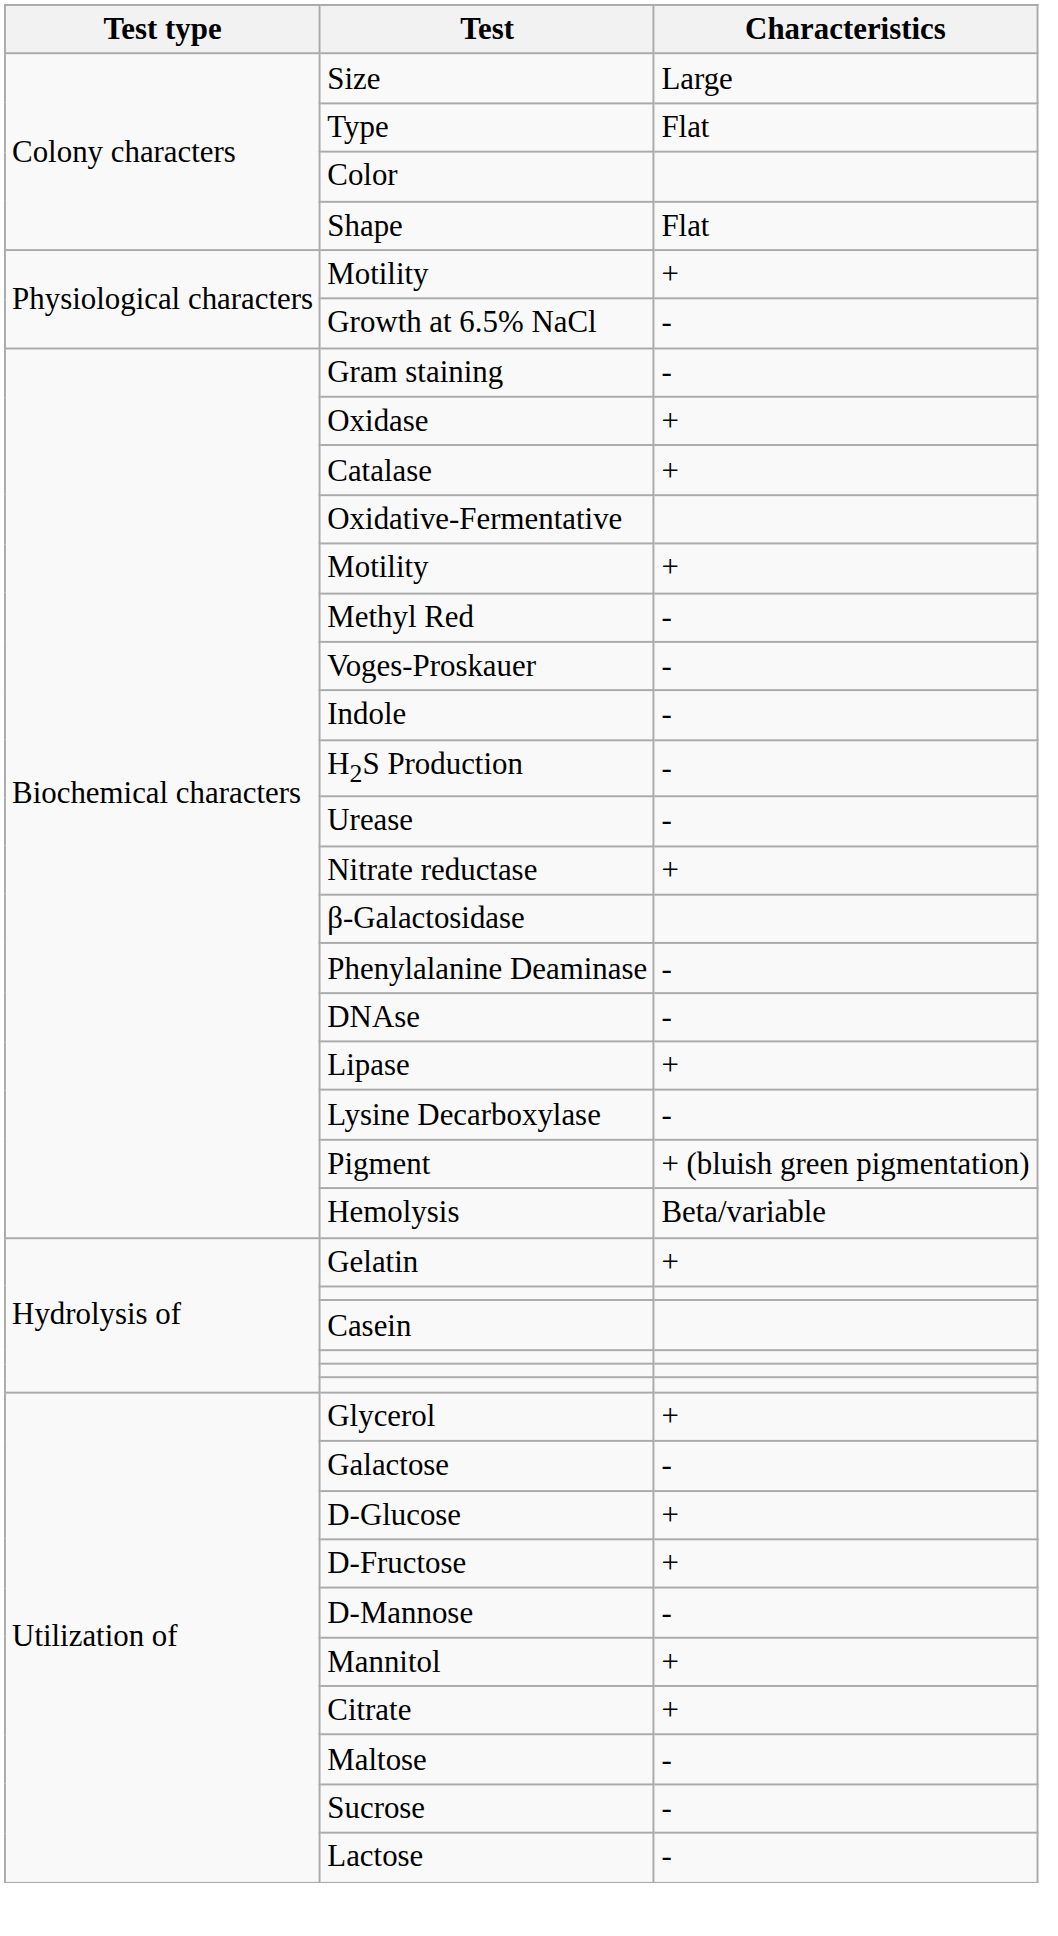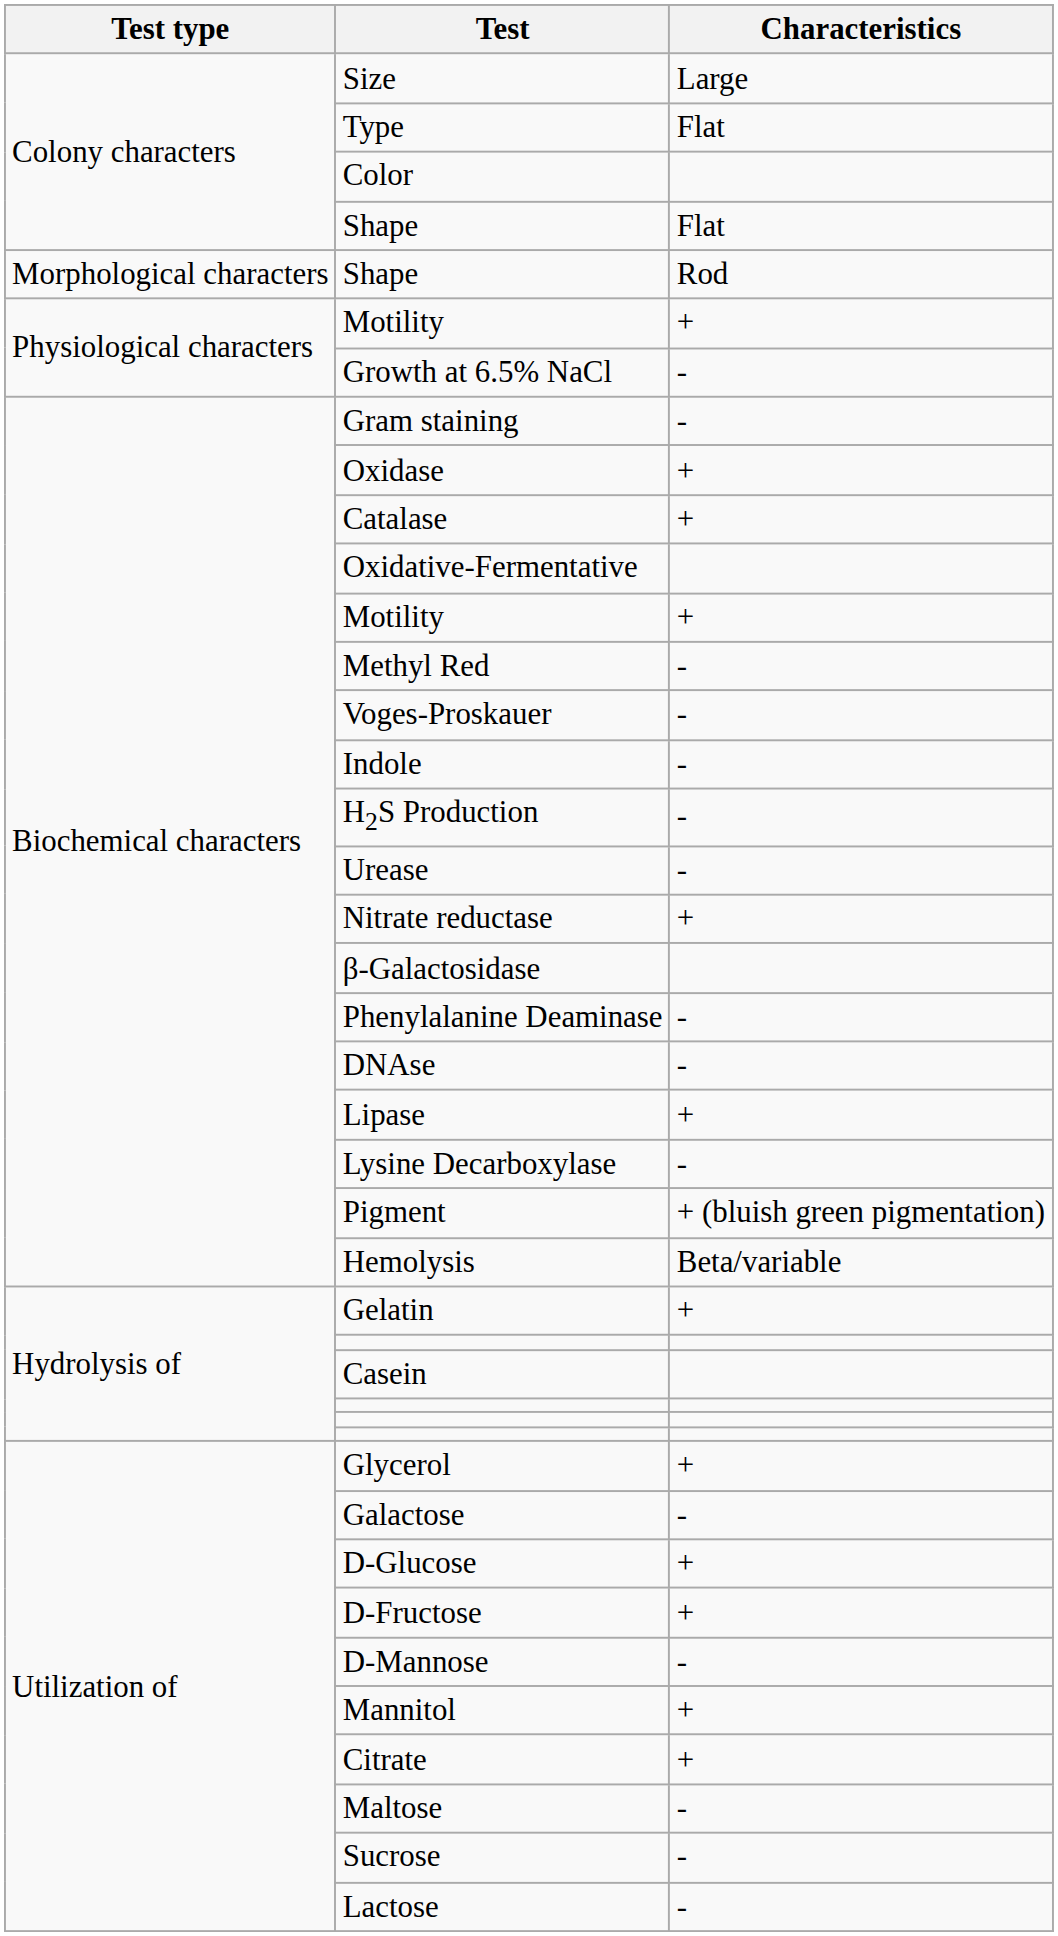+ row: Morphological characters | Shape | Rod
